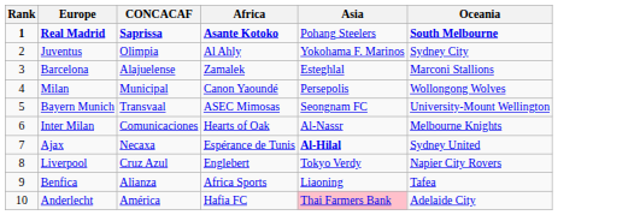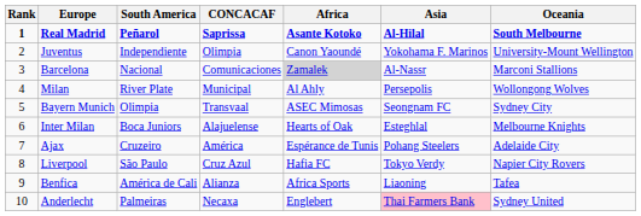+ column: South America | Peñarol | Independiente | Nacional | River Plate | Olimpia | Boca Juniors | Cruzeiro | São Paulo | América de Cali | Palmeiras
Real Madrid | Asia: Pohang Steelers -> Al-Hilal
Juventus | Africa: Al Ahly -> Canon Yaoundé
Juventus | Oceania: Sydney City -> University-Mount Wellington
Barcelona | CONCACAF: Alajuelense -> Comunicaciones
Barcelona | Africa: no background -> lightgrey background
Barcelona | Asia: Esteghlal -> Al-Nassr
Milan | Africa: Canon Yaoundé -> Al Ahly
Bayern Munich | Oceania: University-Mount Wellington -> Sydney City
Inter Milan | CONCACAF: Comunicaciones -> Alajuelense
Inter Milan | Asia: Al-Nassr -> Esteghlal
Ajax | CONCACAF: Necaxa -> América
Ajax | Asia: Al-Hilal -> Pohang Steelers
Ajax | Oceania: Sydney United -> Adelaide City
Liverpool | Africa: Englebert -> Hafia FC
Anderlecht | CONCACAF: América -> Necaxa
Anderlecht | Africa: Hafia FC -> Englebert
Anderlecht | Oceania: Adelaide City -> Sydney United
